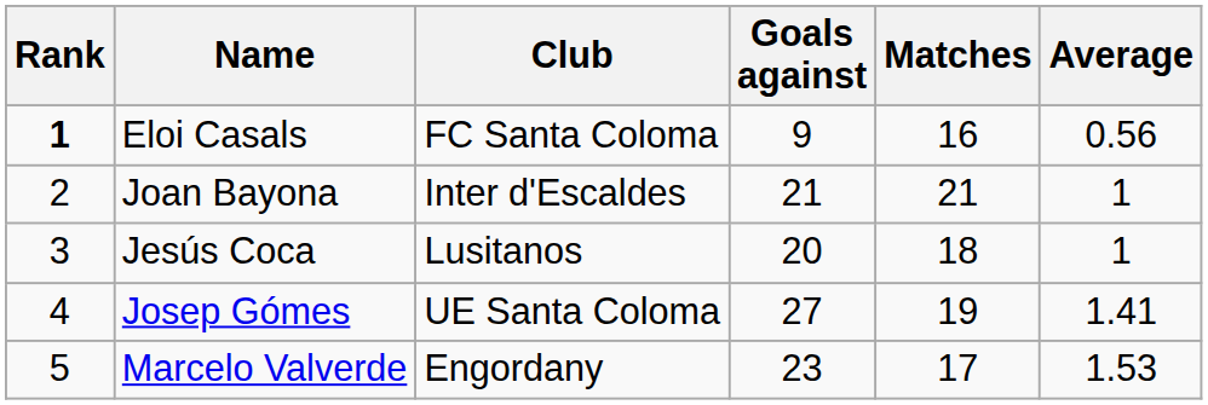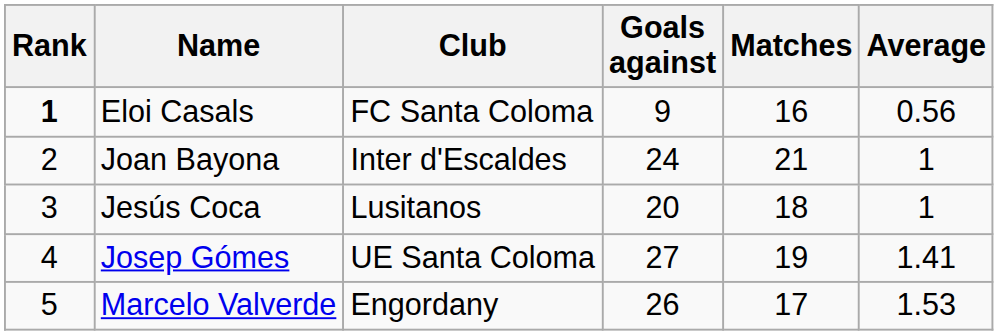Joan Bayona | Goals against: 21 -> 24
Marcelo Valverde | Goals against: 23 -> 26
